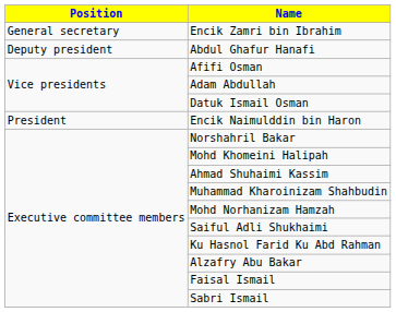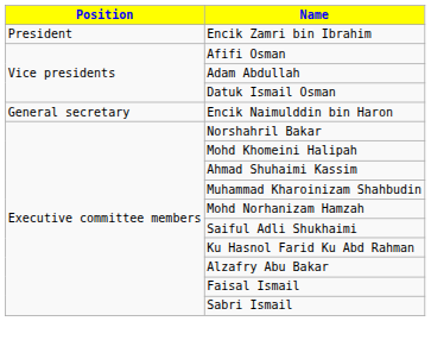Encik Zamri bin Ibrahim | Position: General secretary -> President
- row: Deputy president | Abdul Ghafur Hanafi
Encik Naimulddin bin Haron | Position: President -> General secretary
